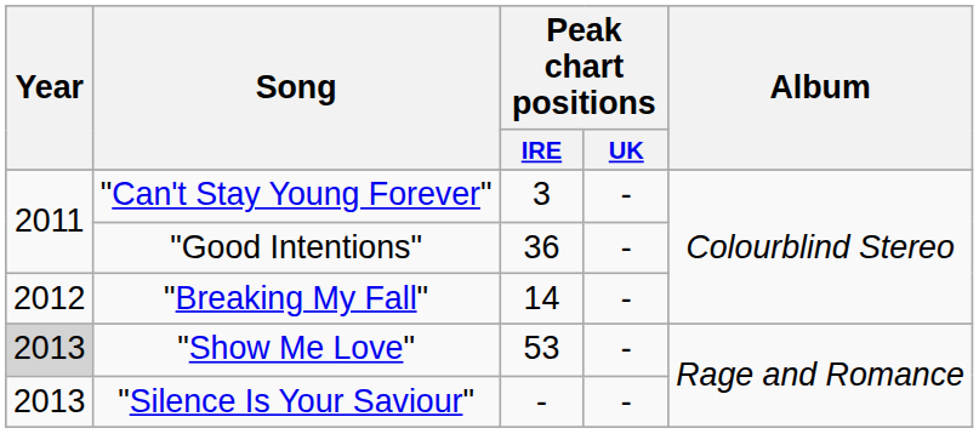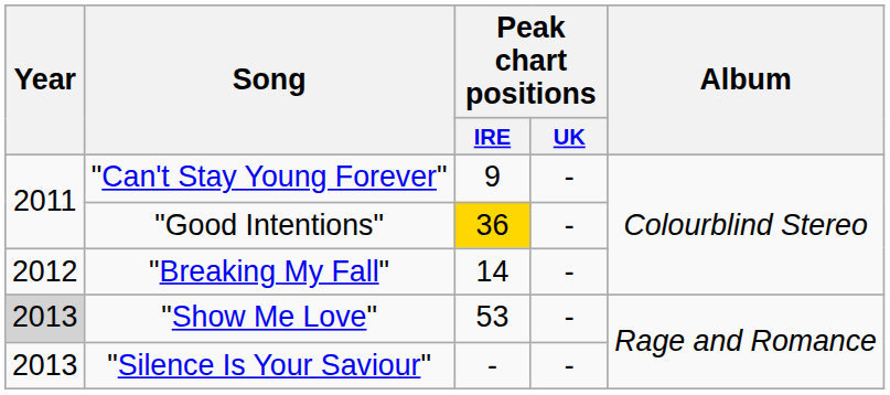"Can't Stay Young Forever" | Peak chart positions / IRE: 3 -> 9
"Good Intentions" | Peak chart positions / IRE: no background -> gold background
